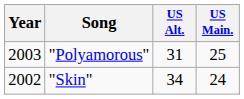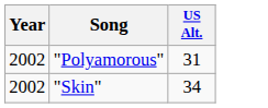- column: US Main. | 25 | 24
"Polyamorous" | Year: 2003 -> 2002
